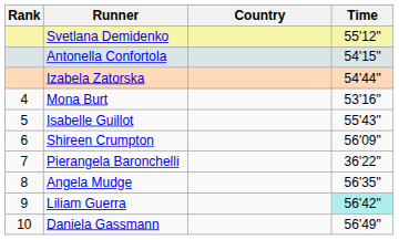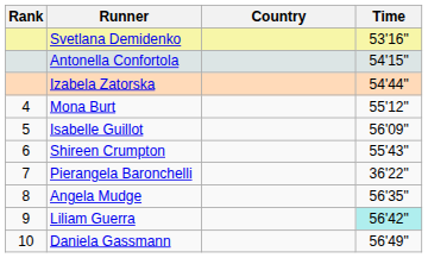Svetlana Demidenko | Time: 55'12" -> 53'16"
Mona Burt | Time: 53'16" -> 55'12"
Isabelle Guillot | Time: 55'43" -> 56'09"
Shireen Crumpton | Time: 56'09" -> 55'43"
